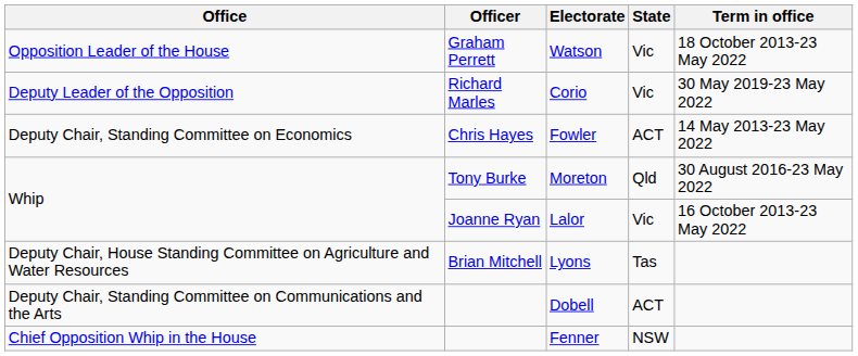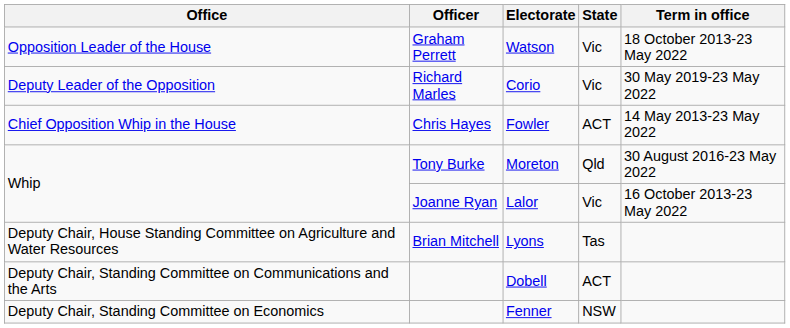Fowler | Office: Deputy Chair, Standing Committee on Economics -> Chief Opposition Whip in the House
Fenner | Office: Chief Opposition Whip in the House -> Deputy Chair, Standing Committee on Economics
